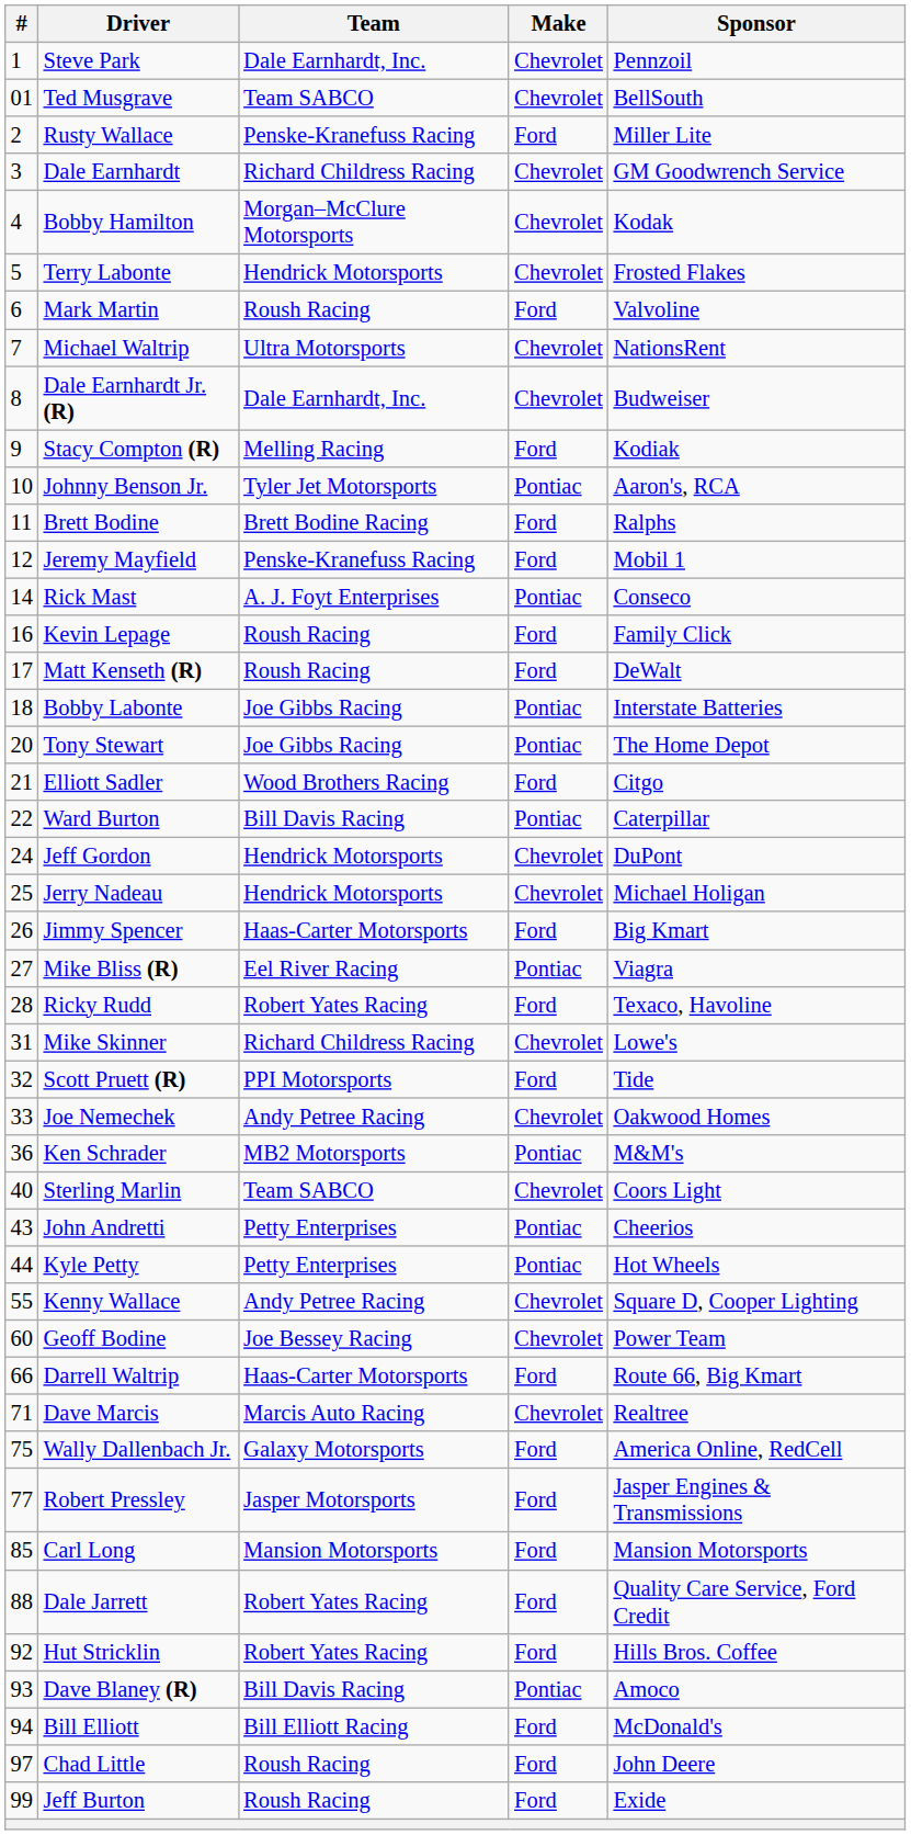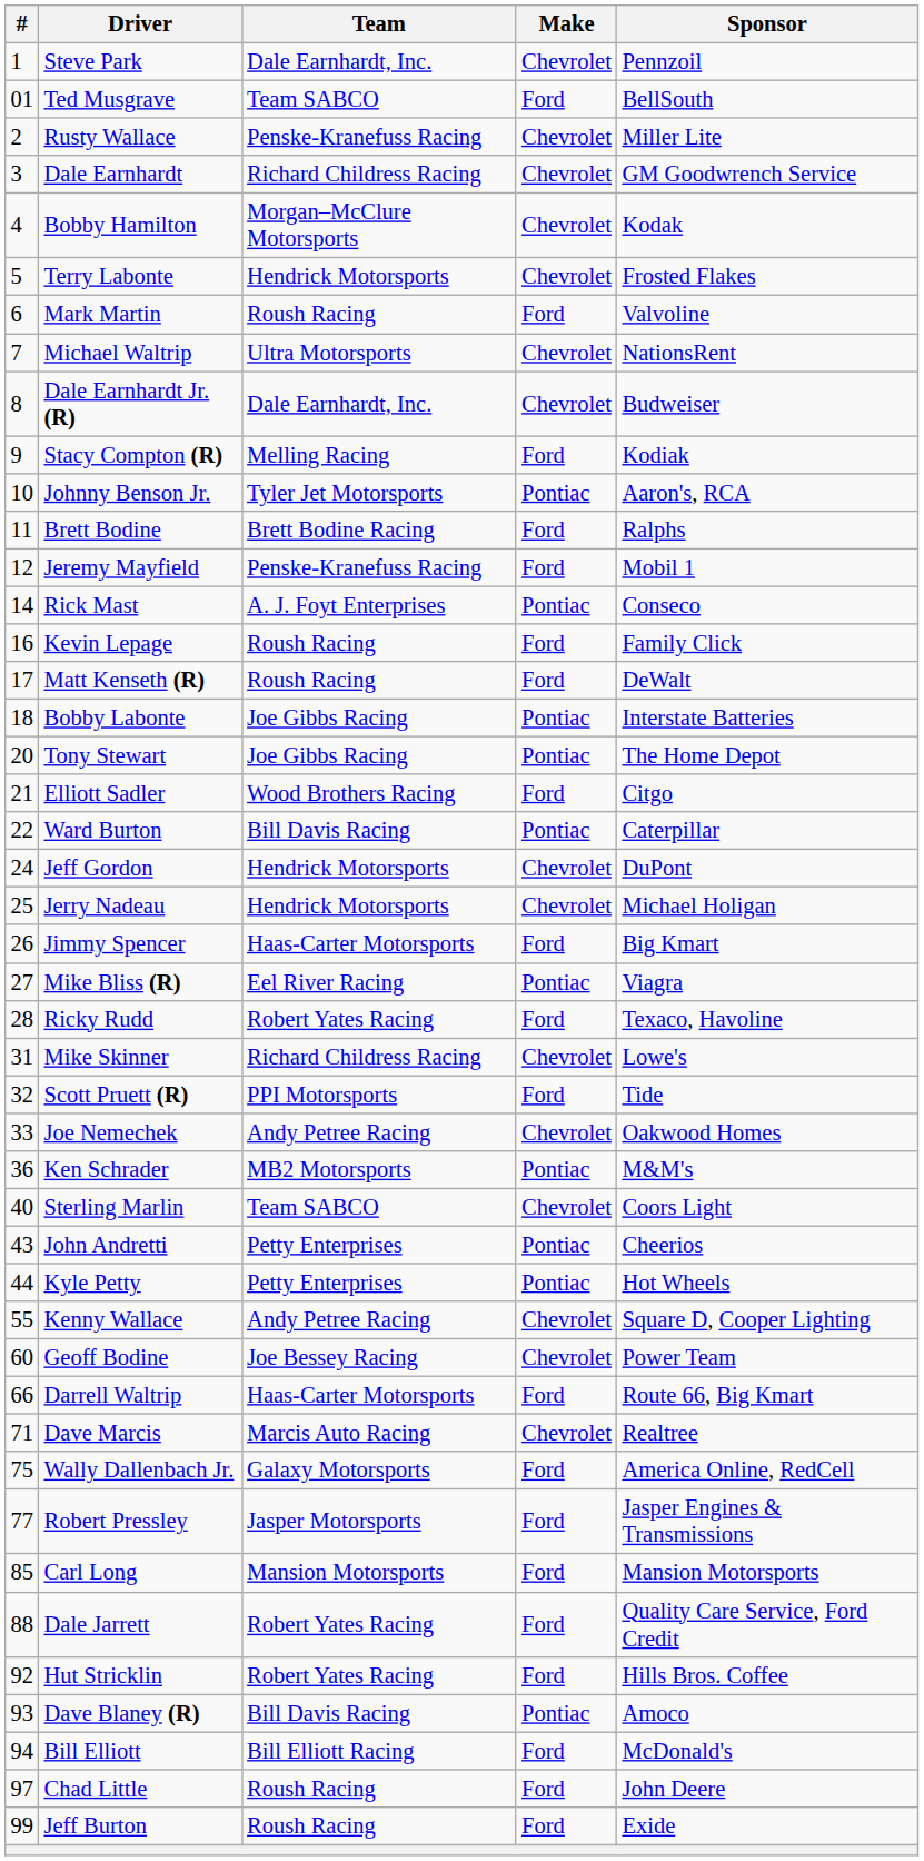Ted Musgrave | Make: Chevrolet -> Ford
Rusty Wallace | Make: Ford -> Chevrolet
